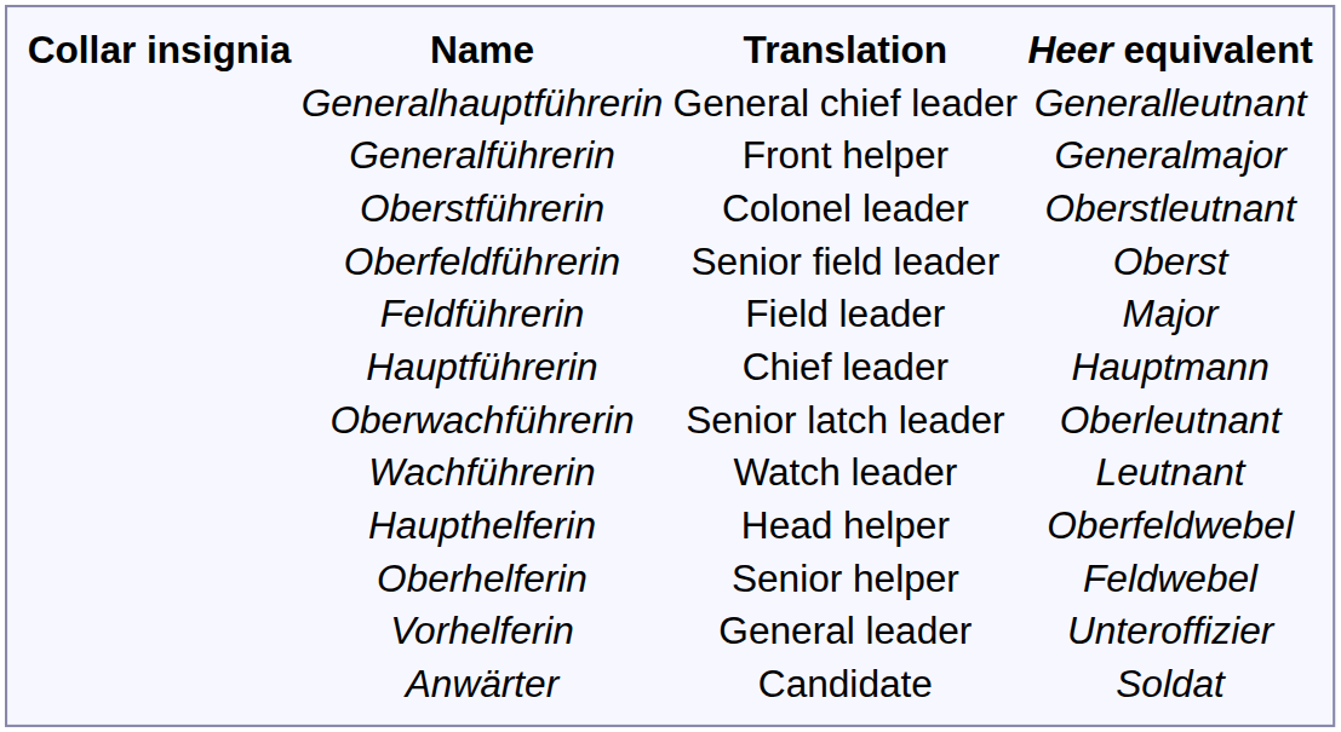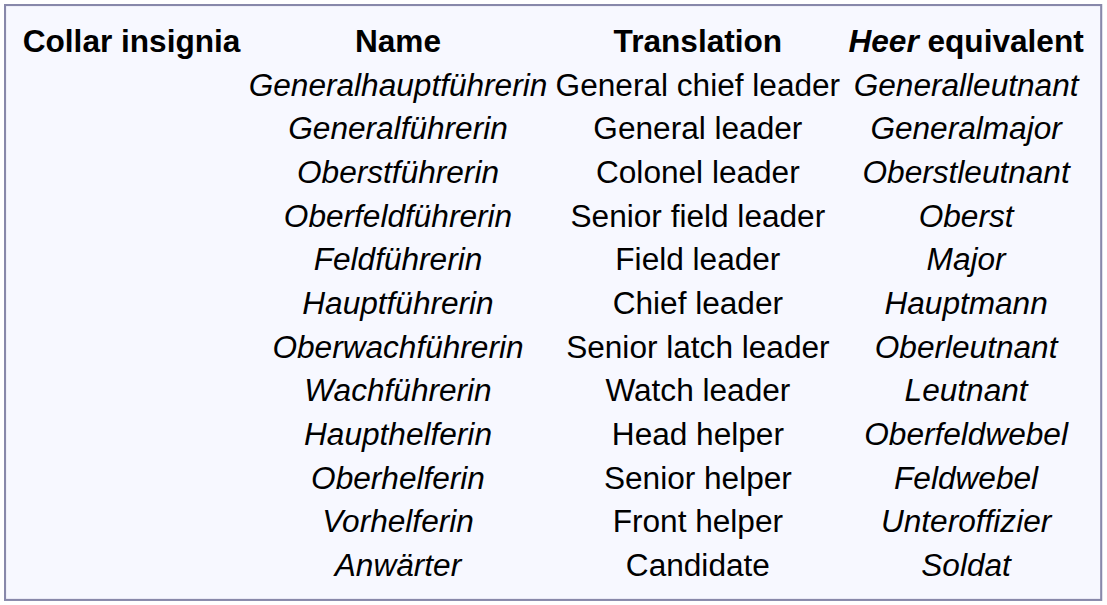Generalführerin | Translation: Front helper -> General leader
Vorhelferin | Translation: General leader -> Front helper
